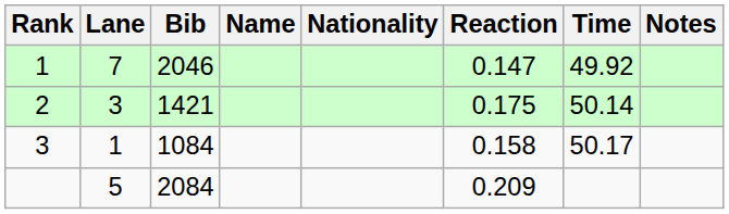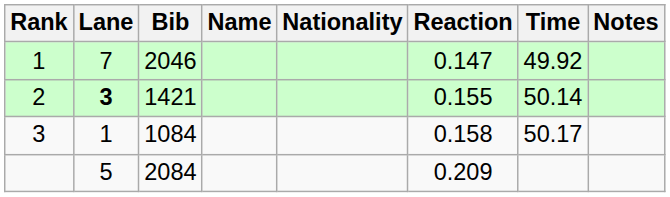2 | Lane: normal -> bold
2 | Reaction: 0.175 -> 0.155
